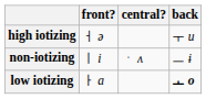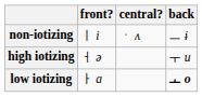rows swapped: non-iotizing <-> high iotizing
